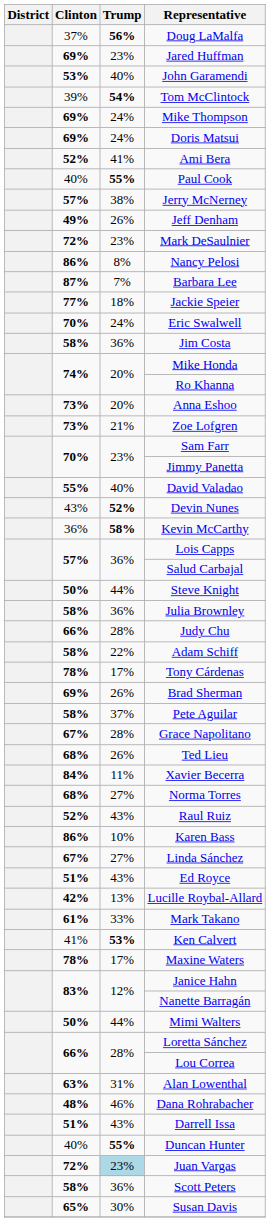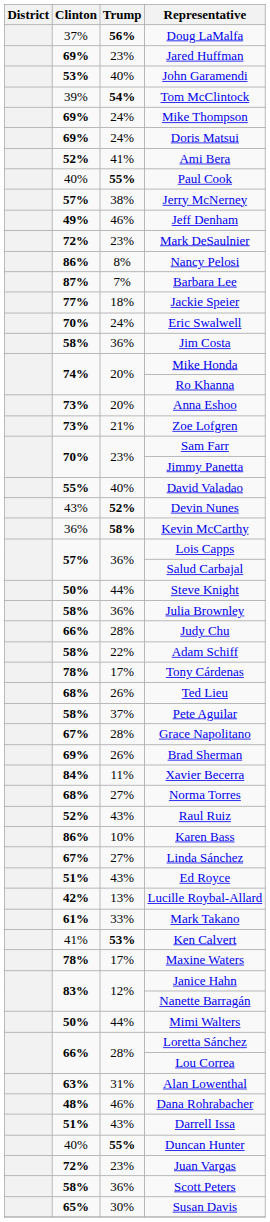Jeff Denham | Trump: 26% -> 46%
rows swapped: Brad Sherman <-> Ted Lieu
Juan Vargas | Trump: lightblue background -> no background
